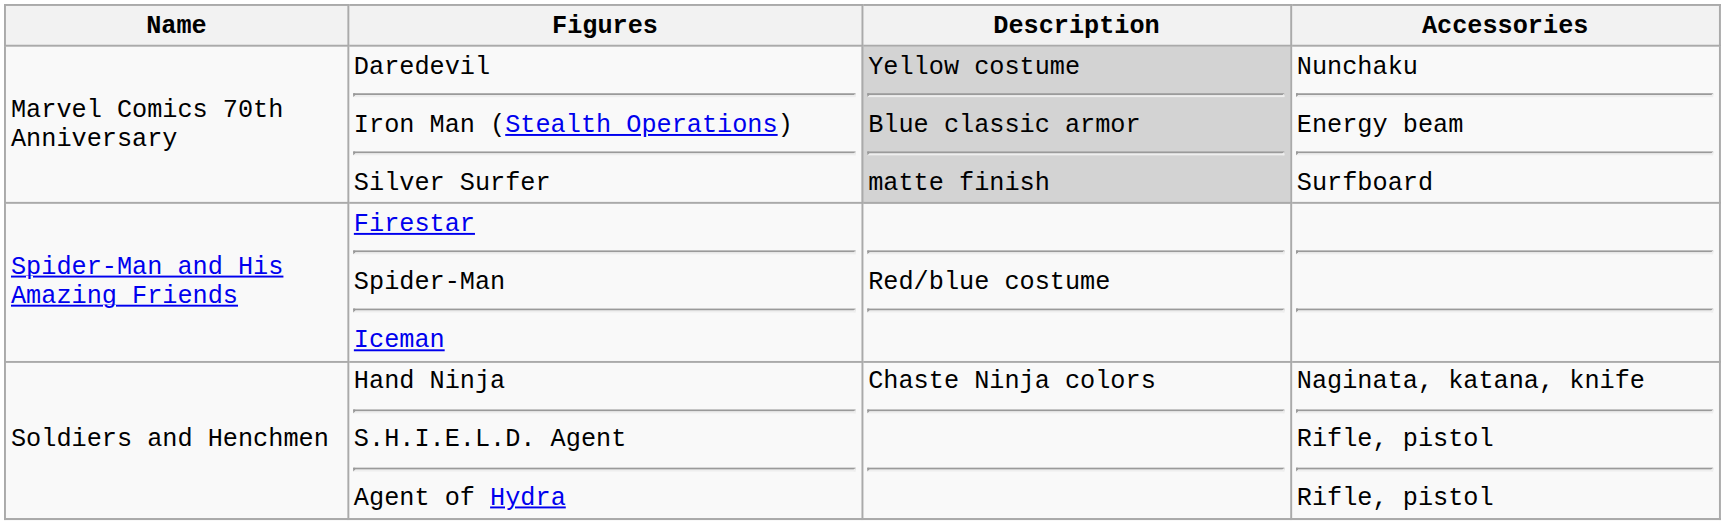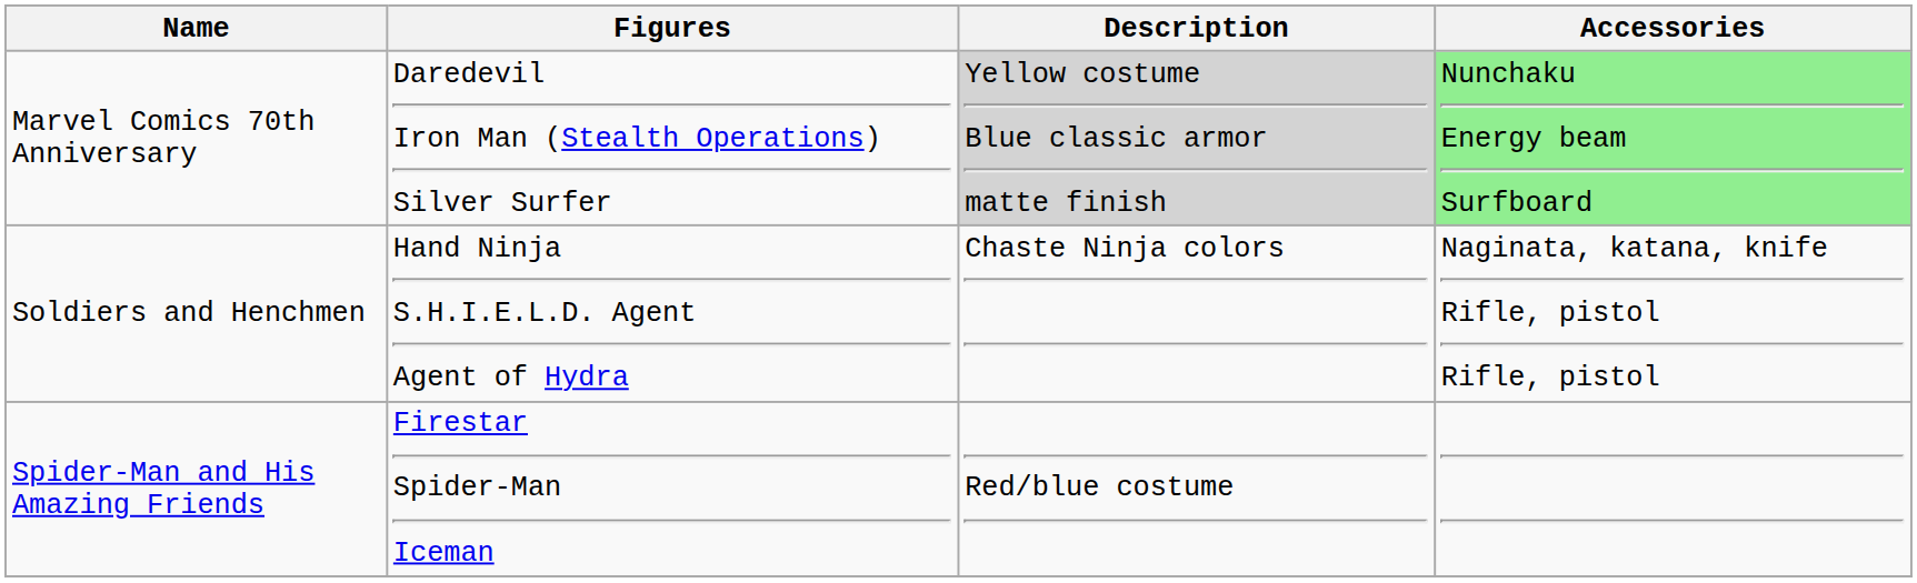Marvel Comics 70th Anniversary | Accessories: no background -> lightgreen background
rows swapped: Soldiers and Henchmen <-> Spider-Man and His Amazing Friends
